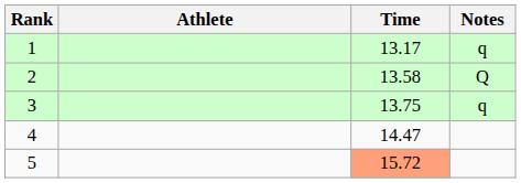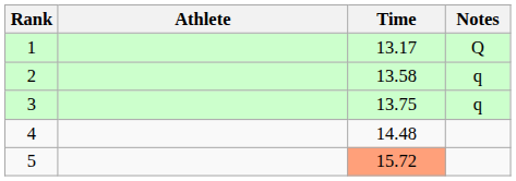1 | Notes: q -> Q
2 | Notes: Q -> q
4 | Time: 14.47 -> 14.48
